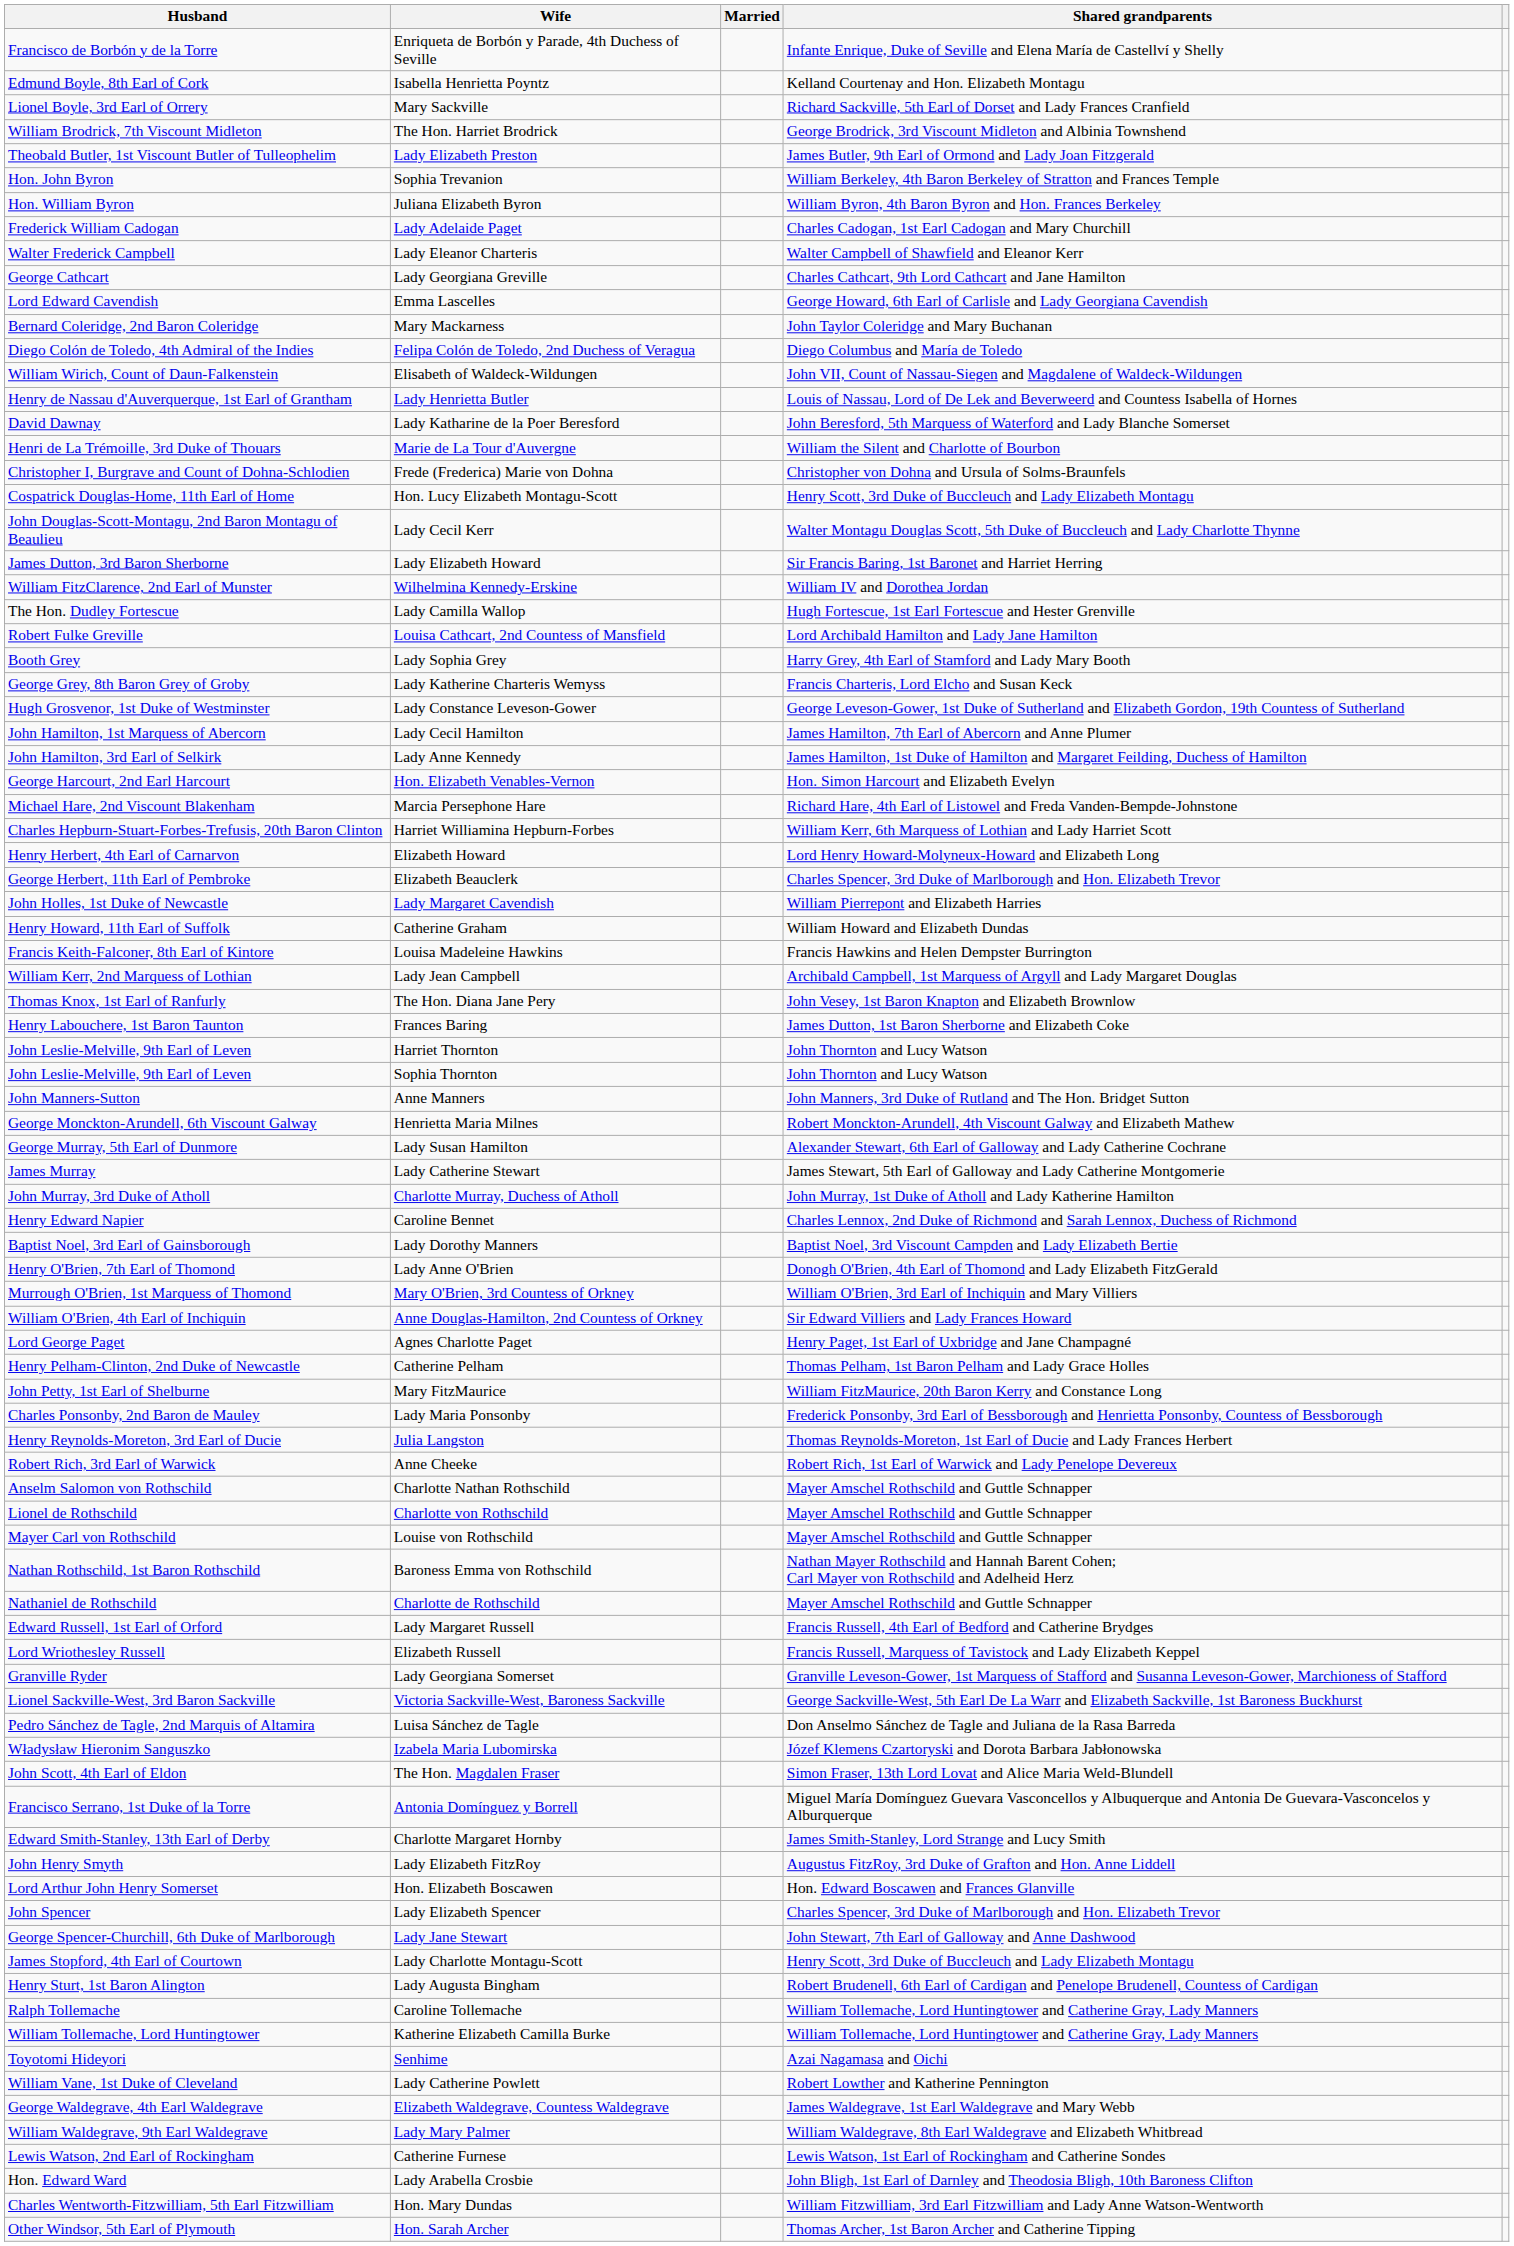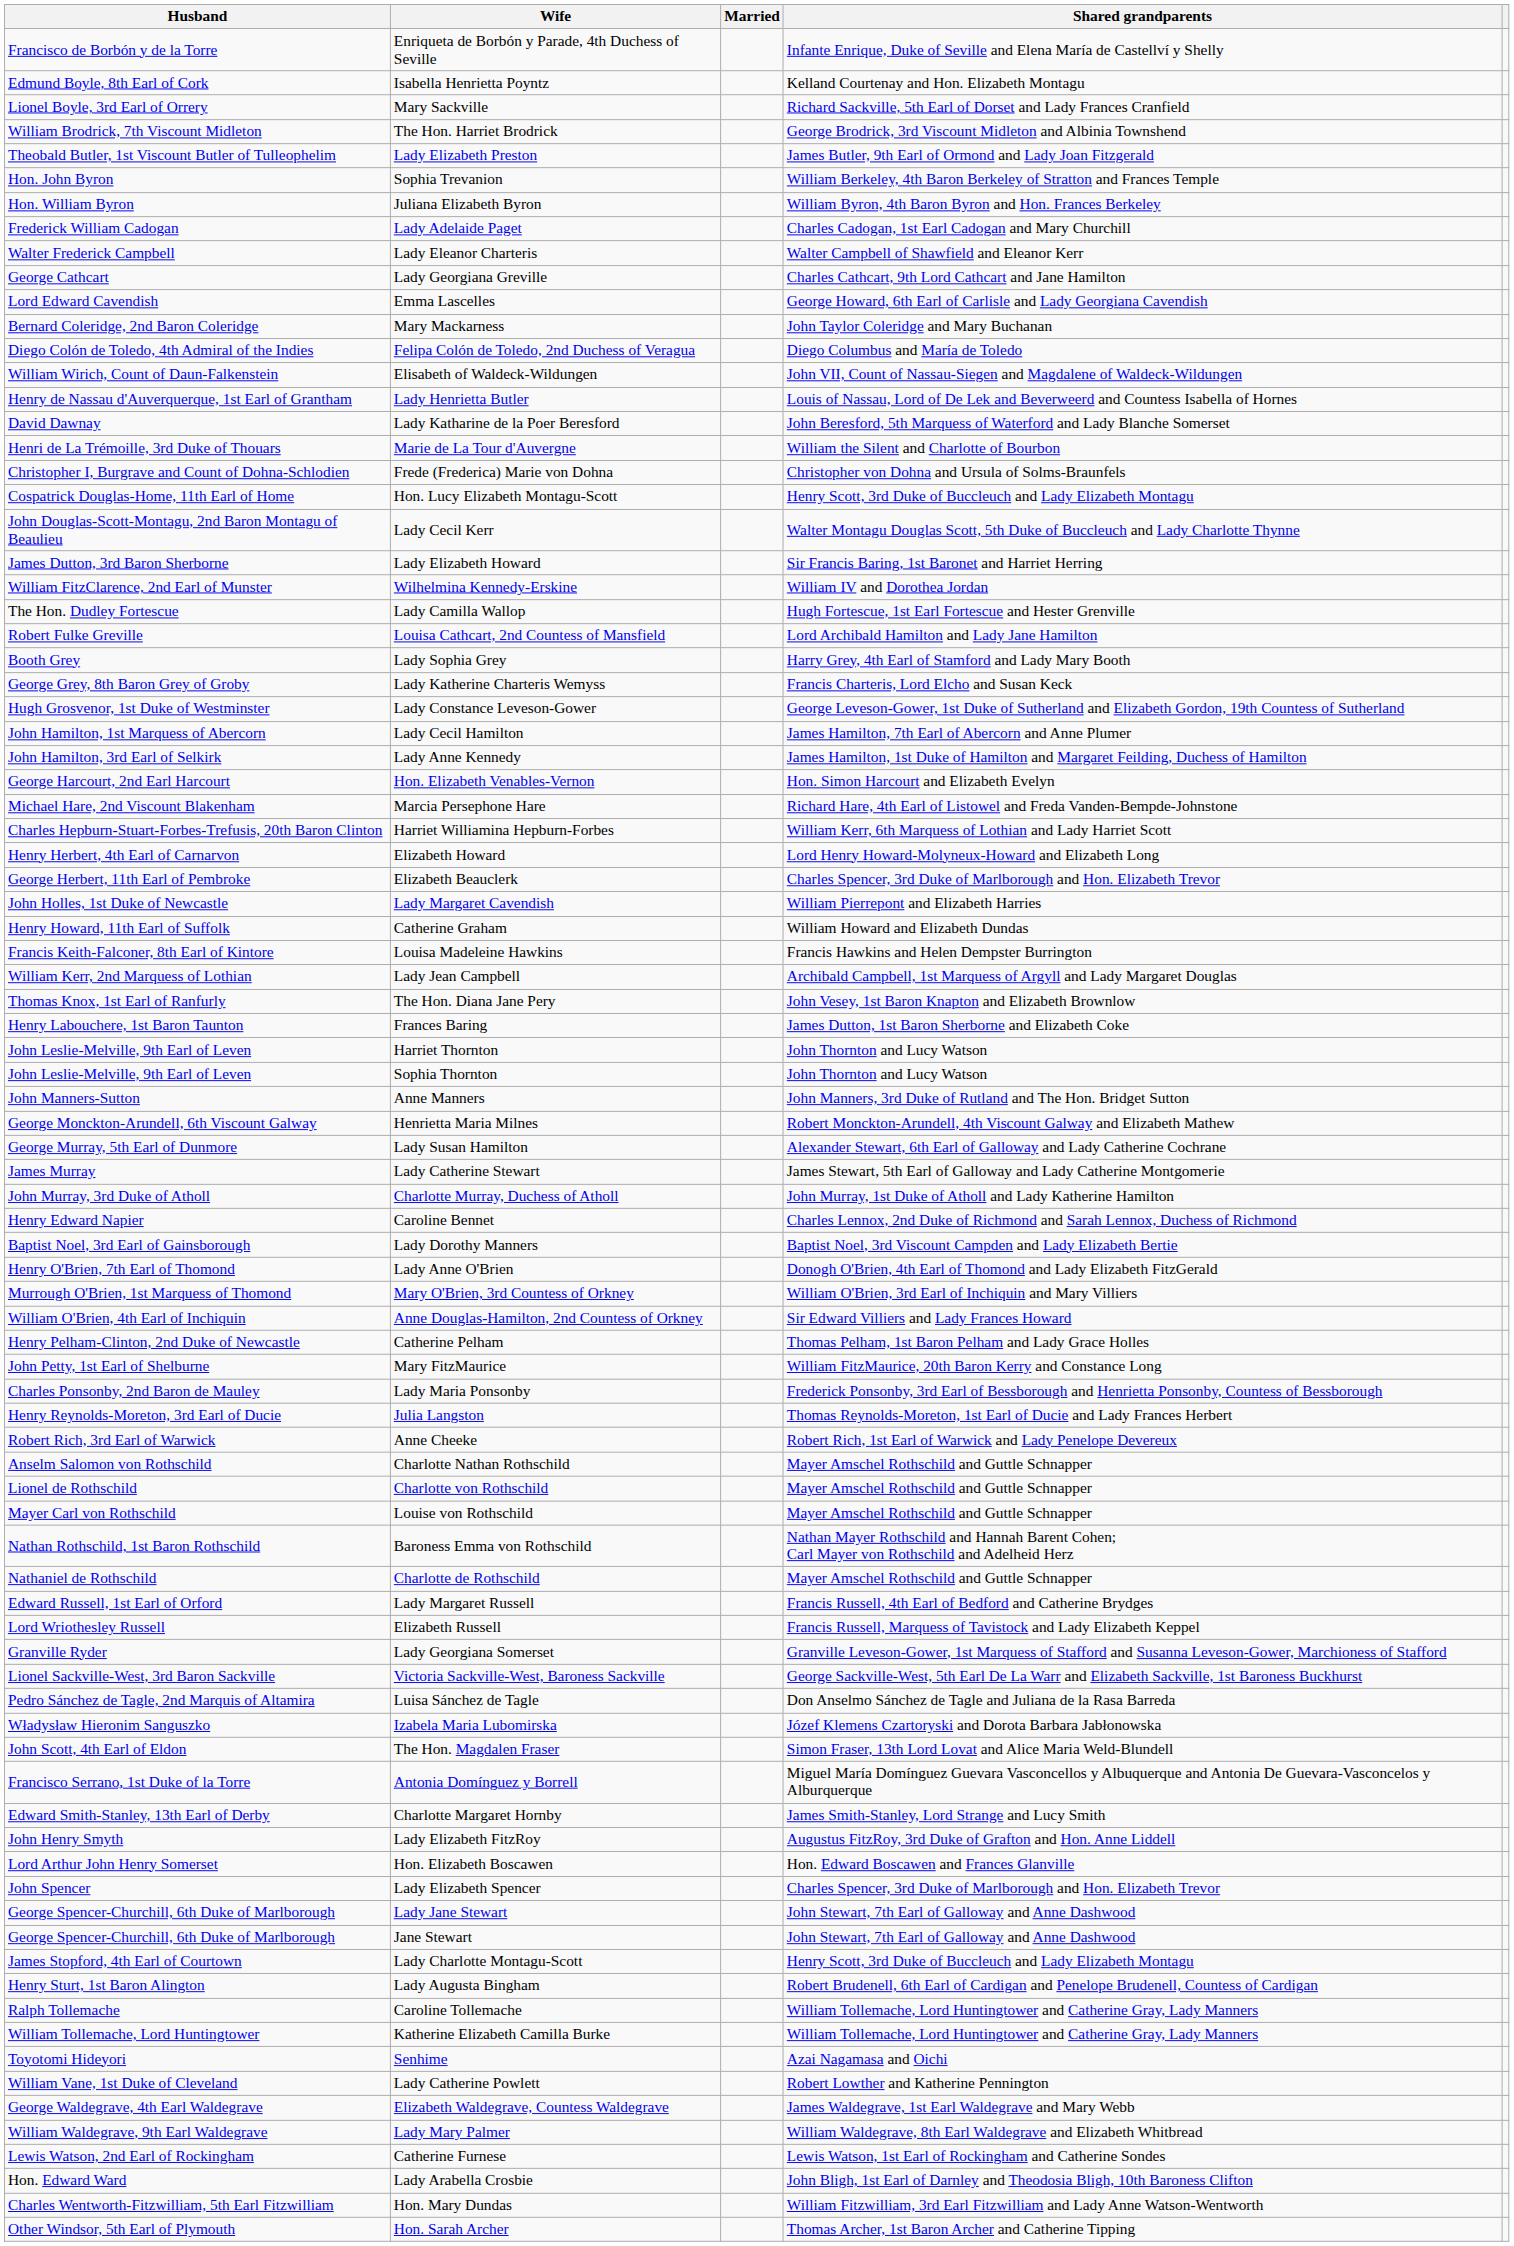- row: Lord George Paget | Agnes Charlotte Paget | Henry Paget, 1st Earl of Uxbridge and Jane Champagné
+ row: George Spencer-Churchill, 6th Duke of Marlborough | Jane Stewart | John Stewart, 7th Earl of Galloway and Anne Dashwood
